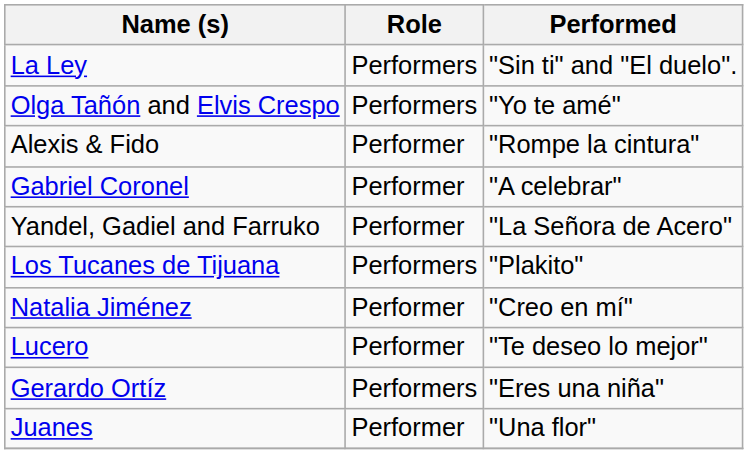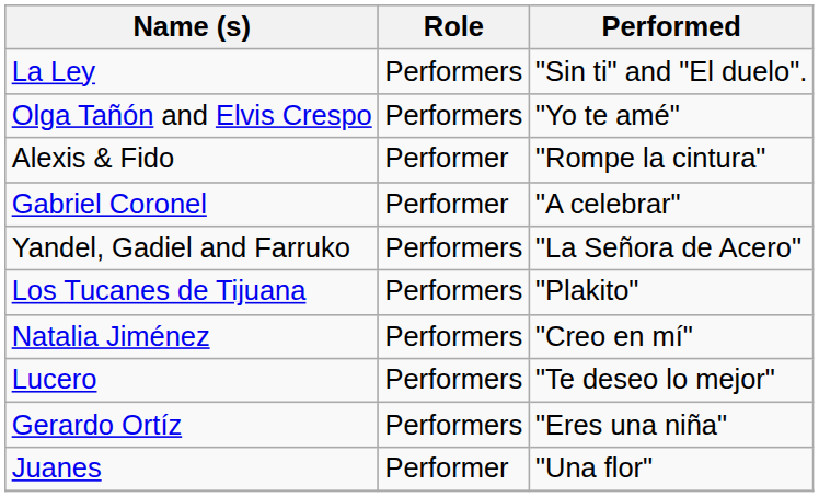Yandel, Gadiel and Farruko | Role: Performer -> Performers
Natalia Jiménez | Role: Performer -> Performers
Lucero | Role: Performer -> Performers
